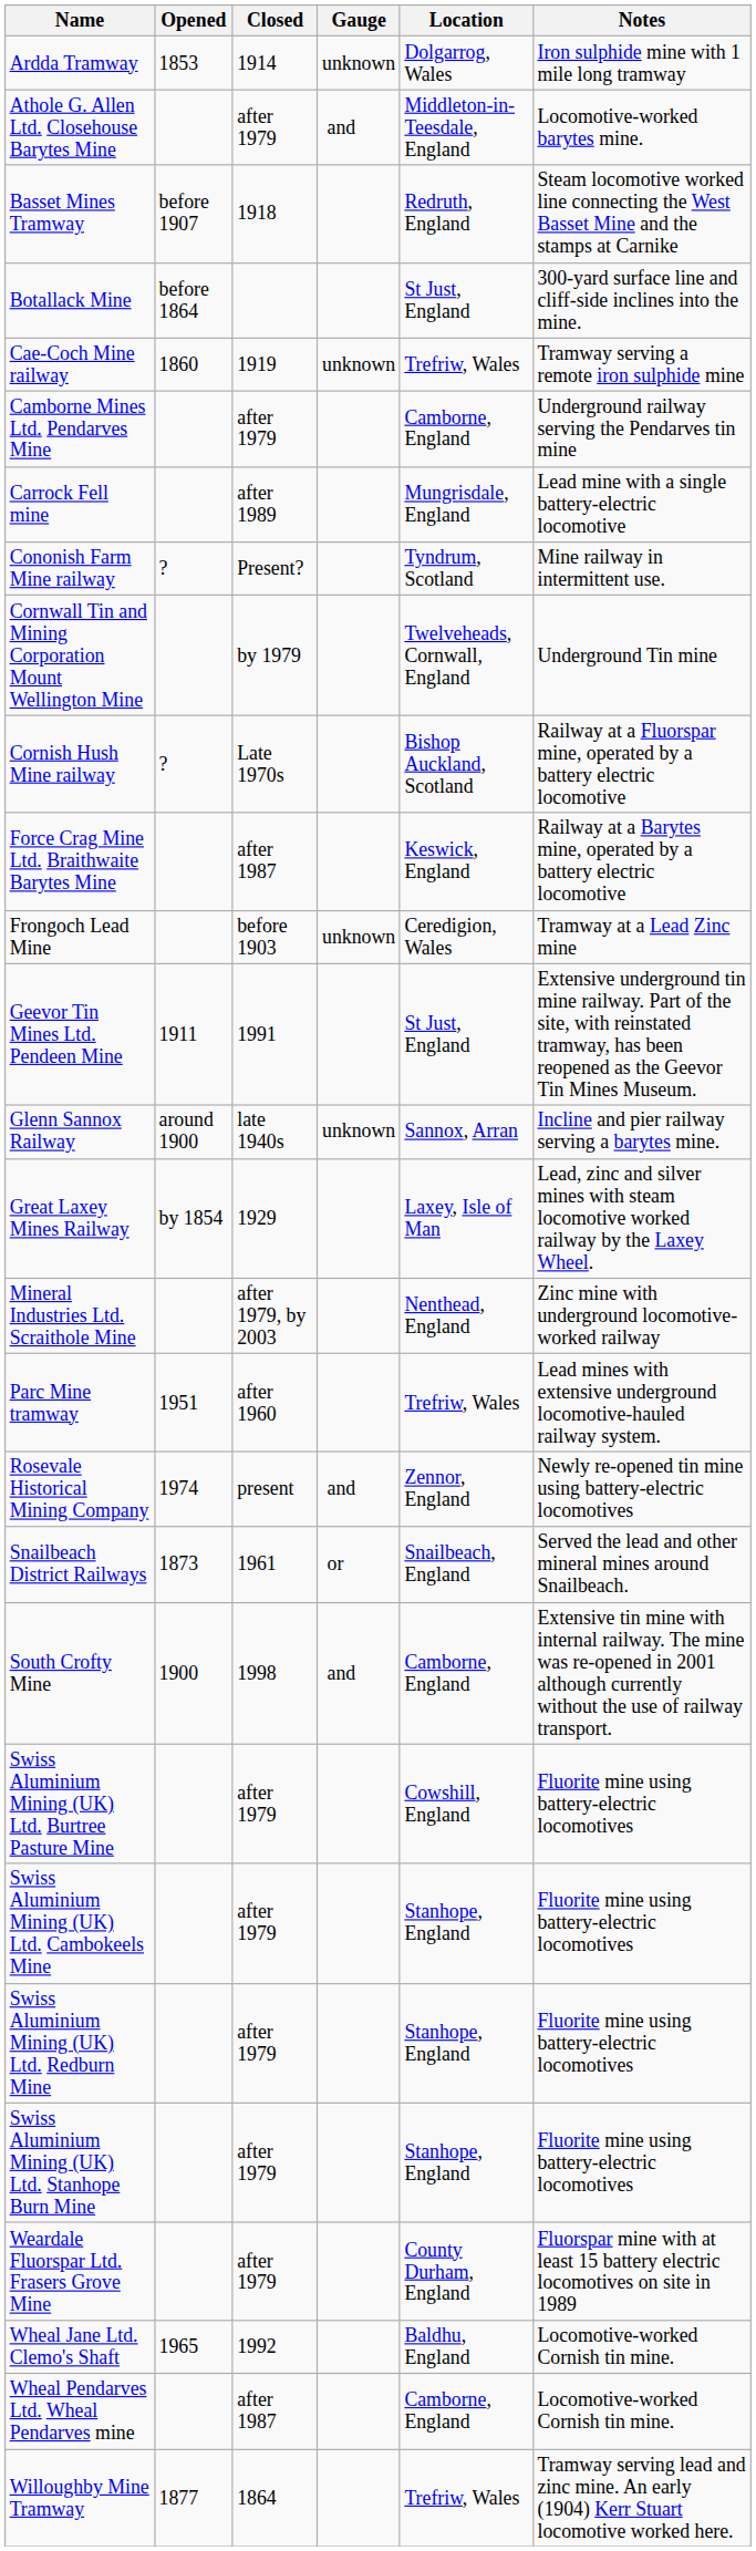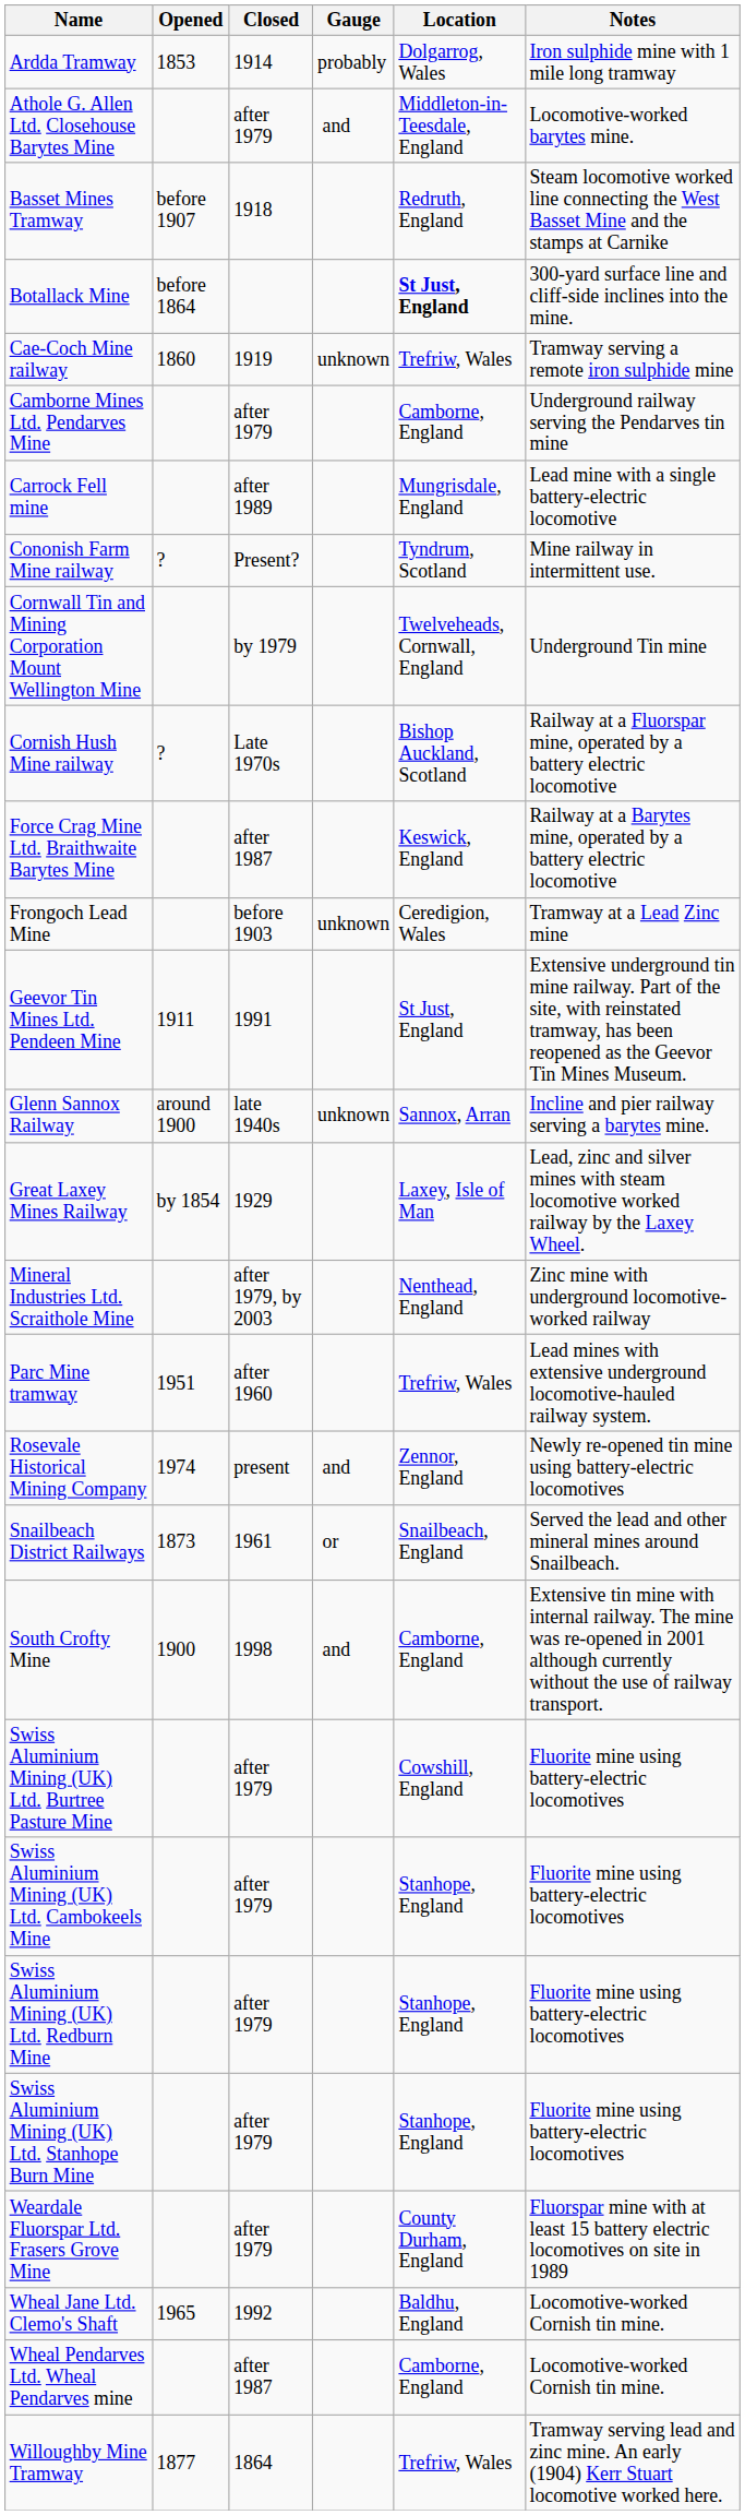Ardda Tramway | Gauge: unknown -> probably
Botallack Mine | Location: normal -> bold
